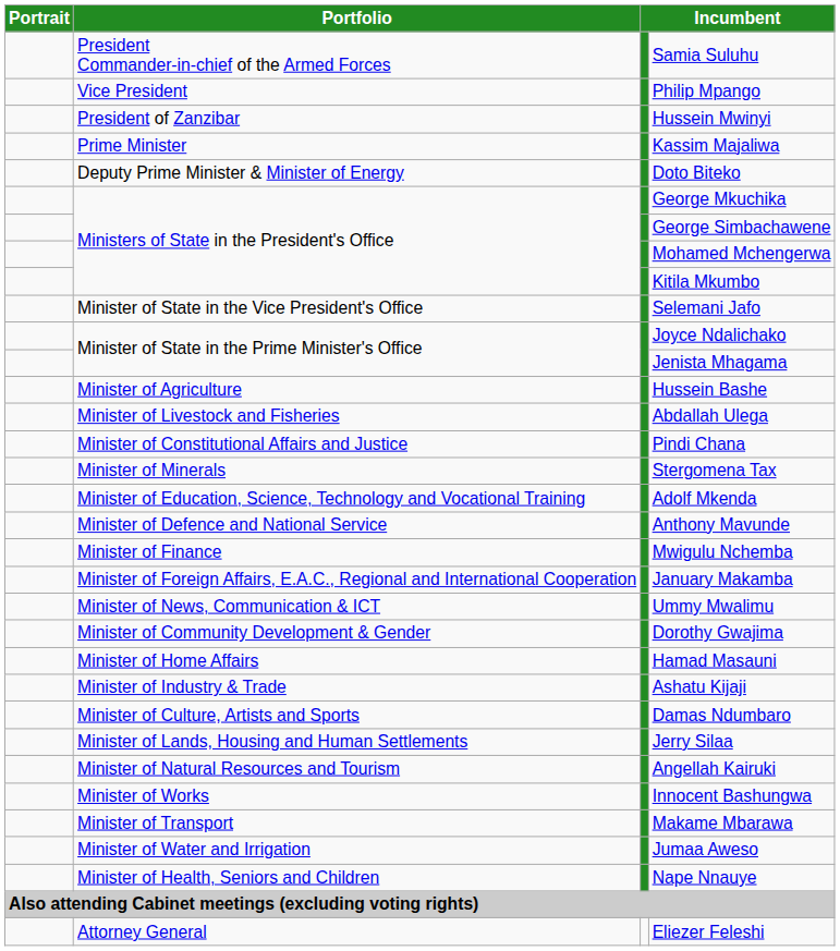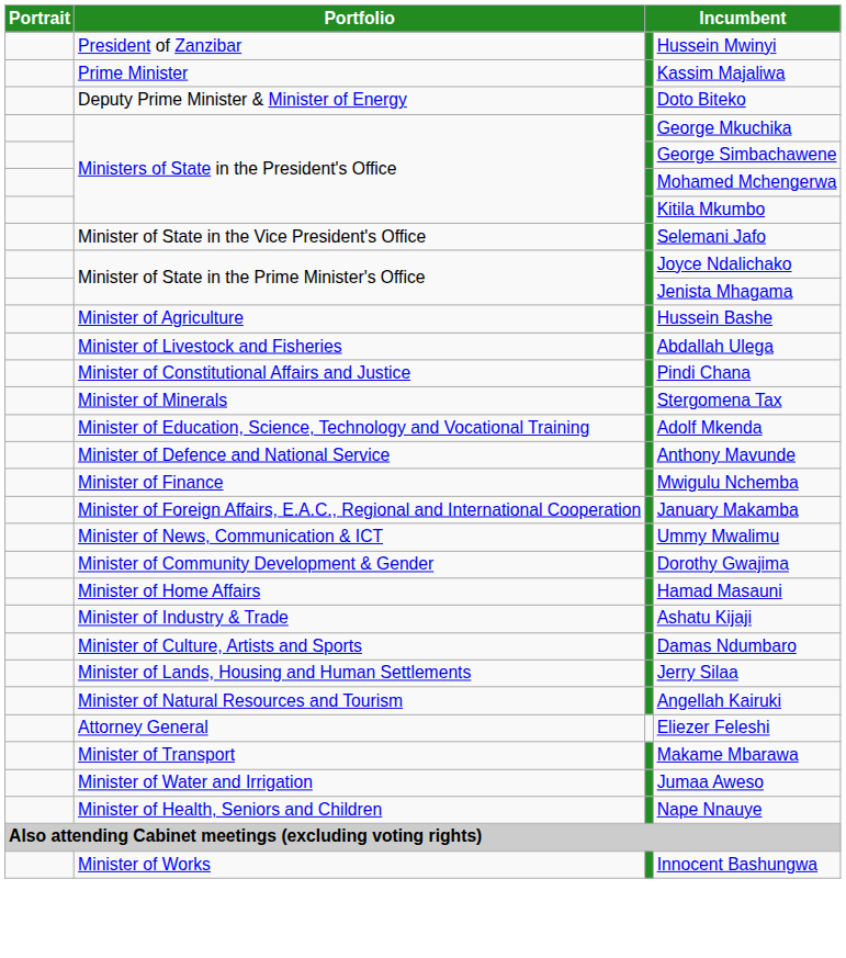- row: President Commander-in-chief of the Armed Forces | Samia Suluhu
- row: Vice President | Philip Mpango
rows swapped: Innocent Bashungwa <-> Eliezer Feleshi
